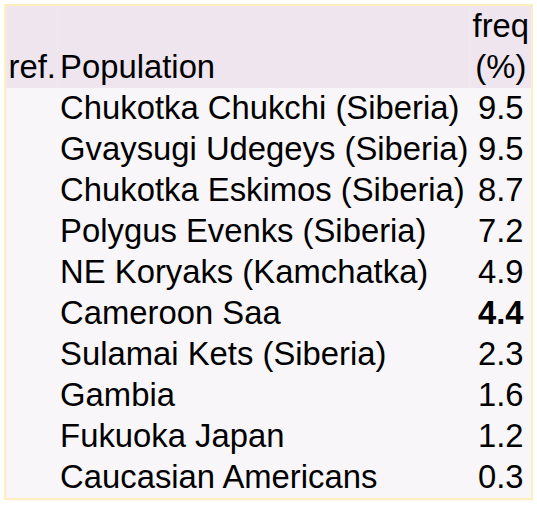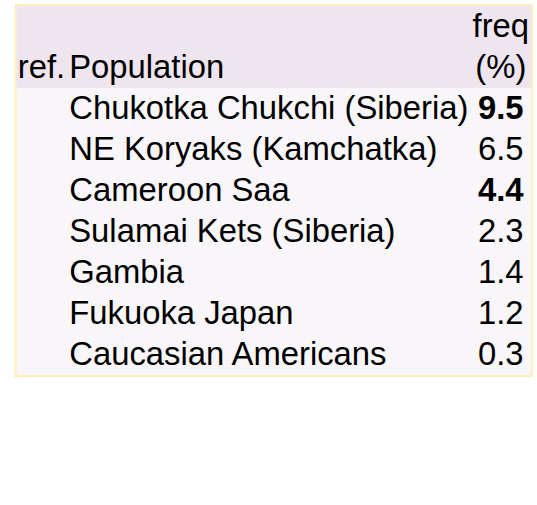Chukotka Chukchi (Siberia) | column 3: normal -> bold
- row: Gvaysugi Udegeys (Siberia) | 9.5
- row: Chukotka Eskimos (Siberia) | 8.7
- row: Polygus Evenks (Siberia) | 7.2
NE Koryaks (Kamchatka) | column 3: 4.9 -> 6.5
Gambia | column 3: 1.6 -> 1.4
